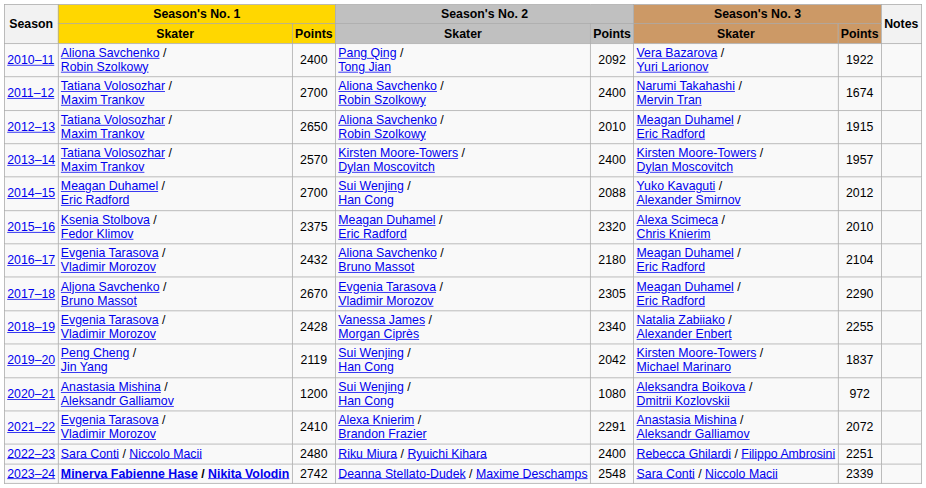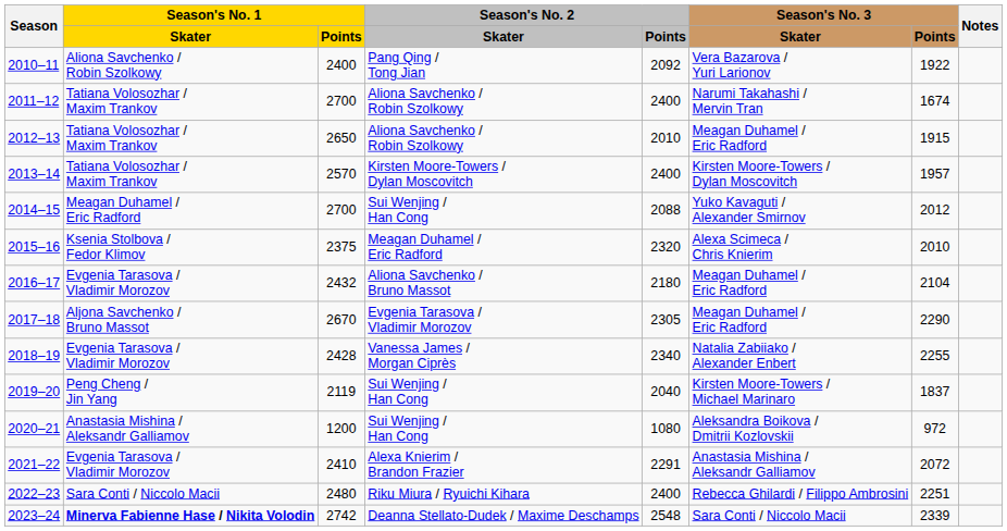2019–20 | Season's No. 2 / Points: 2042 -> 2040
